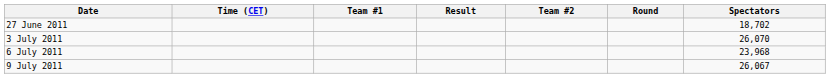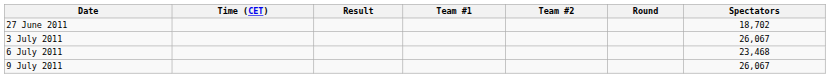columns swapped: Team #1 <-> Result
3 July 2011 | Spectators: 26,070 -> 26,067
6 July 2011 | Spectators: 23,968 -> 23,468
